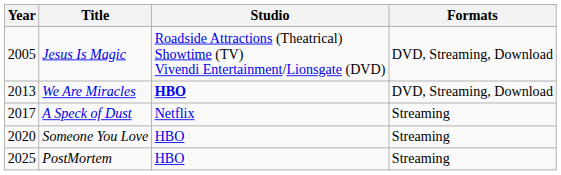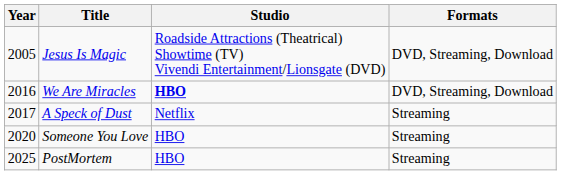We Are Miracles | Year: 2013 -> 2016
